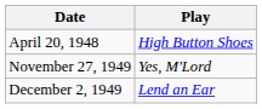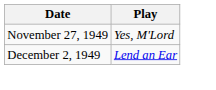- row: April 20, 1948 | High Button Shoes
